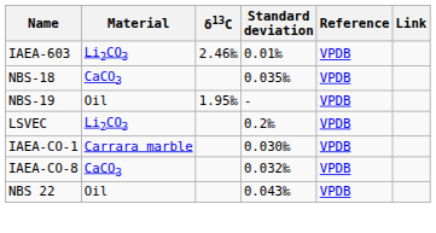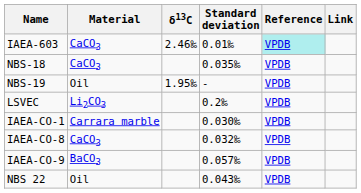IAEA-603 | Material: Li2CO3 -> CaCO3
IAEA-603 | Reference: no background -> paleturquoise background
+ row: IAEA-CO-9 | BaCO3 | 0.057‰ | VPDB
